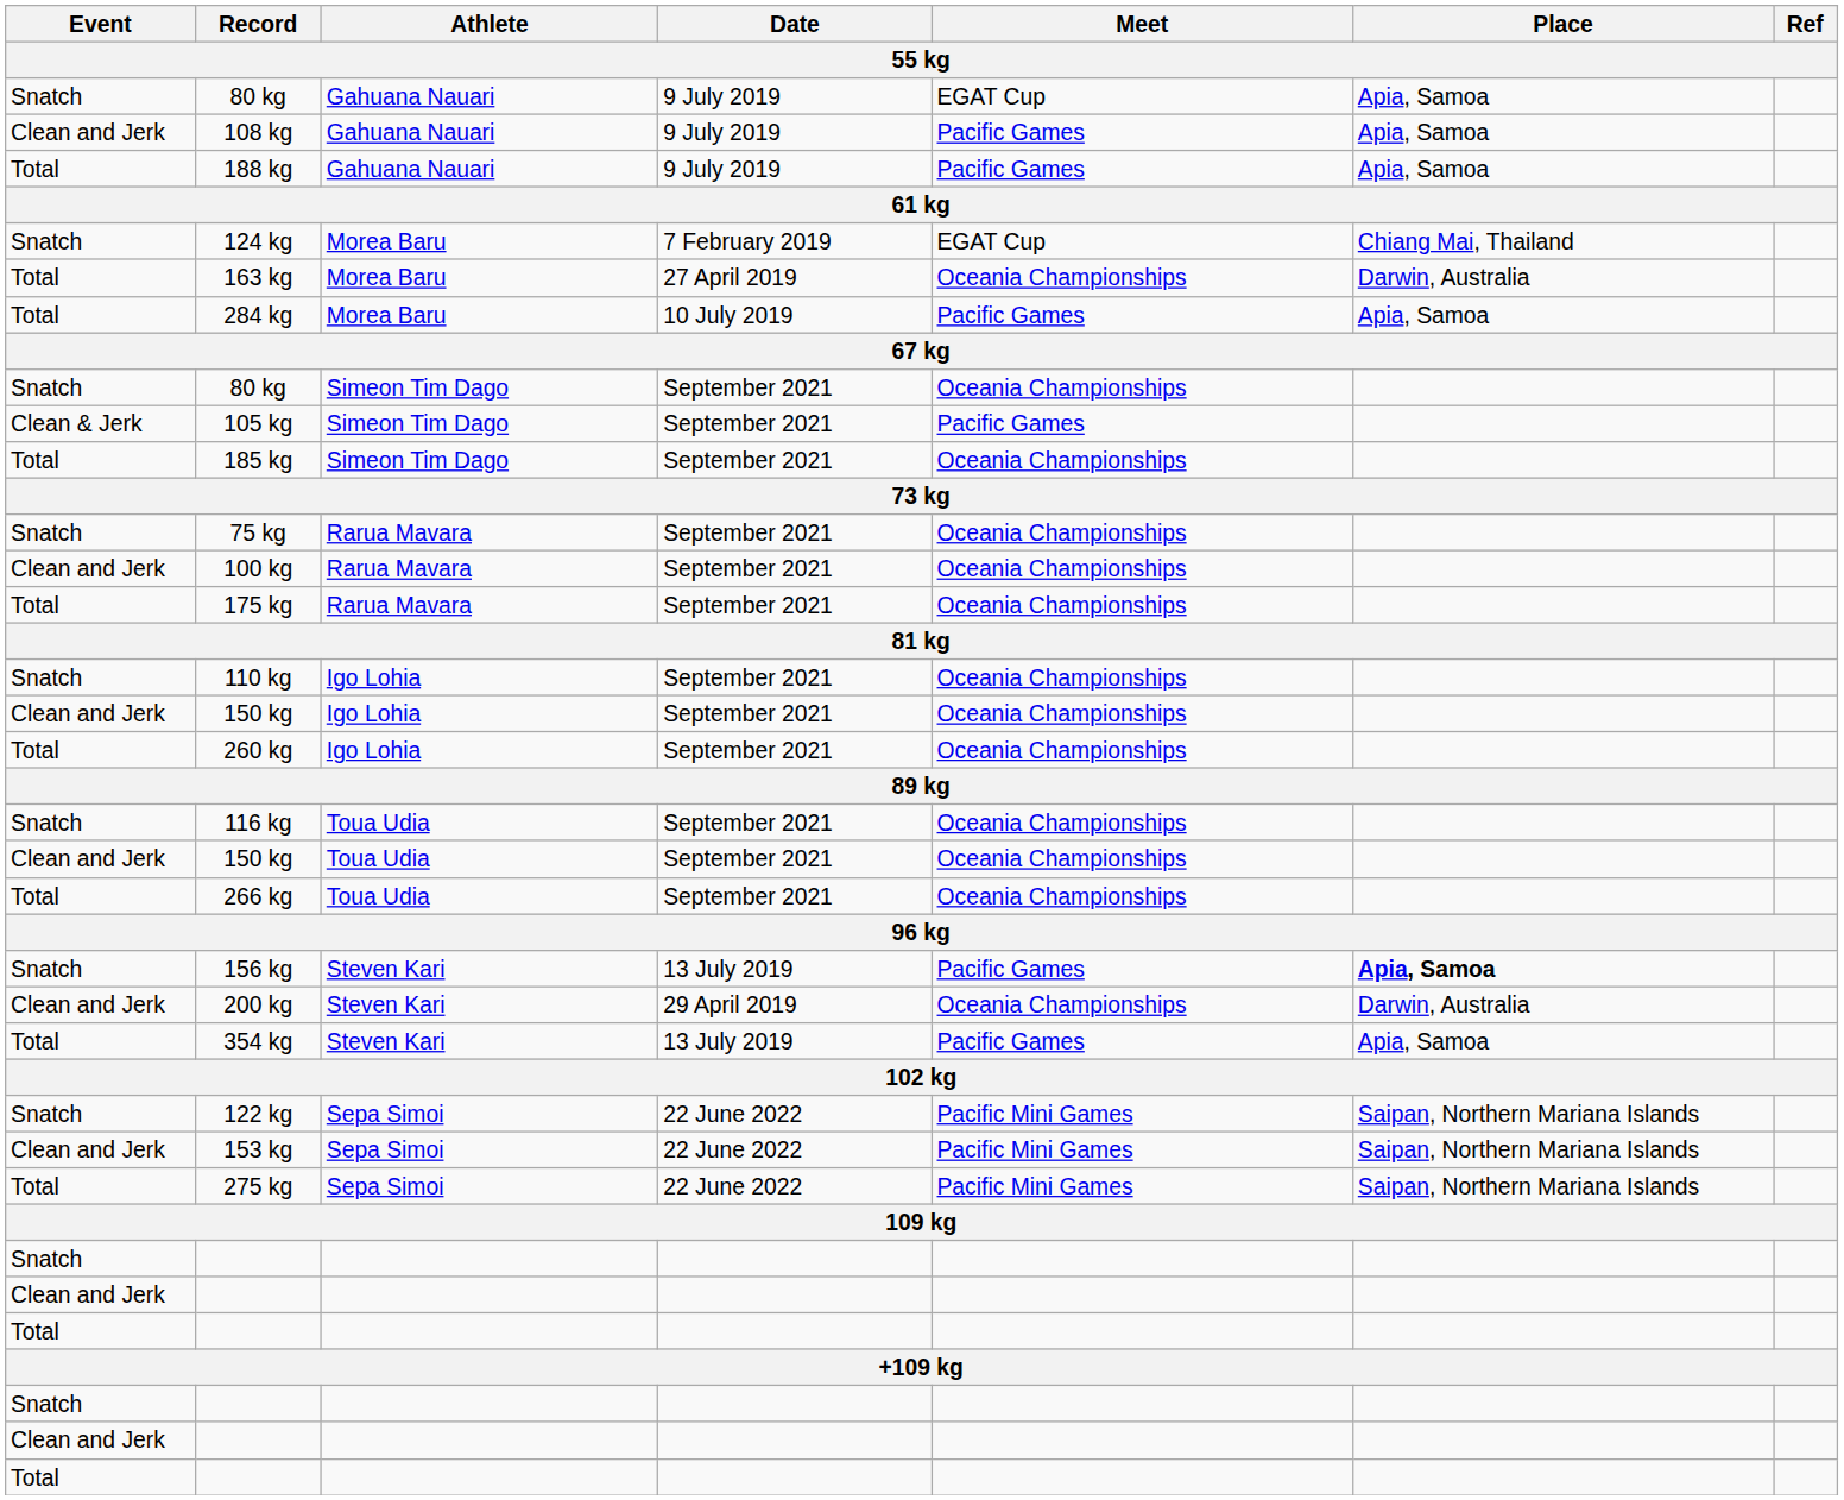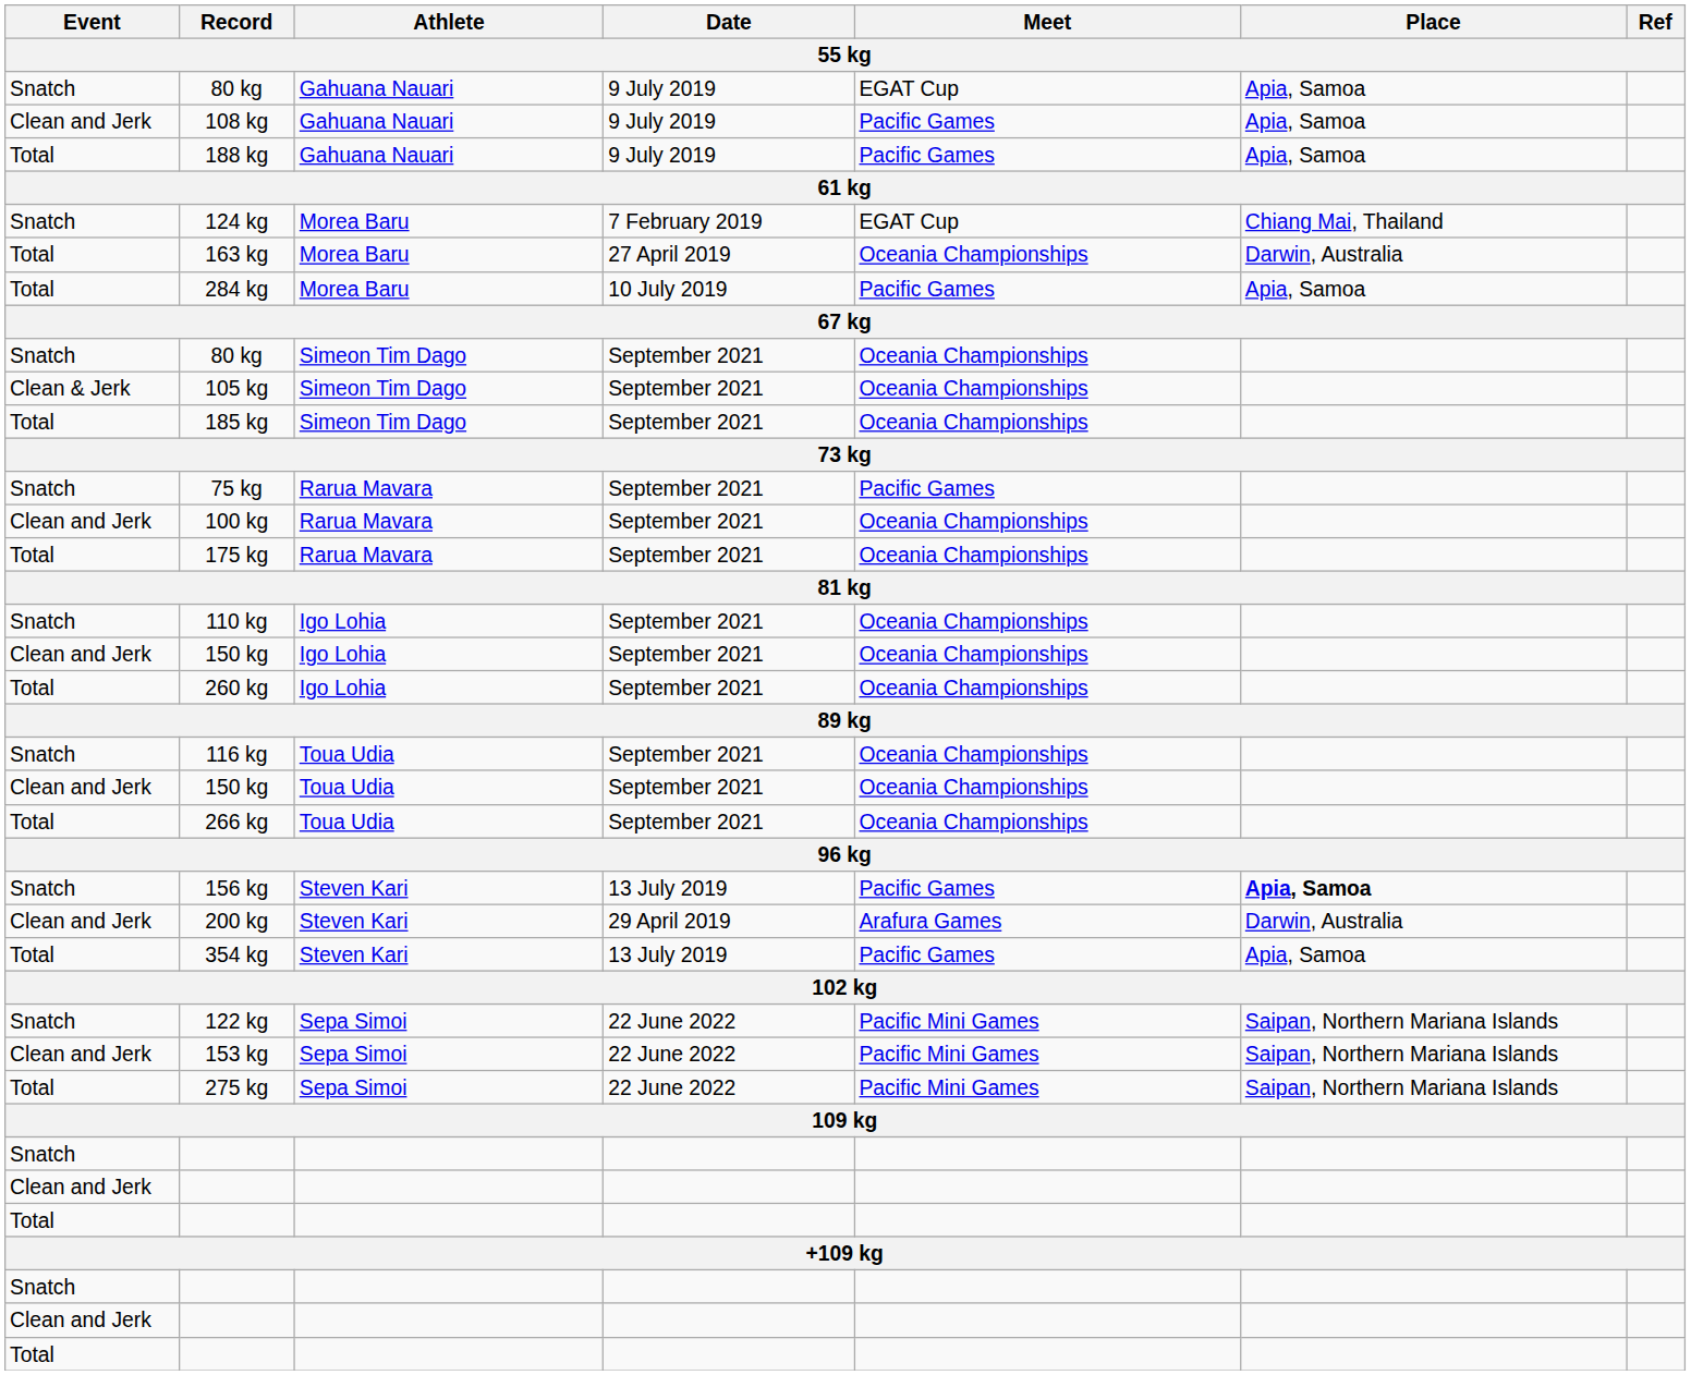105 kg | Meet: Pacific Games -> Oceania Championships
75 kg | Meet: Oceania Championships -> Pacific Games
200 kg | Meet: Oceania Championships -> Arafura Games
